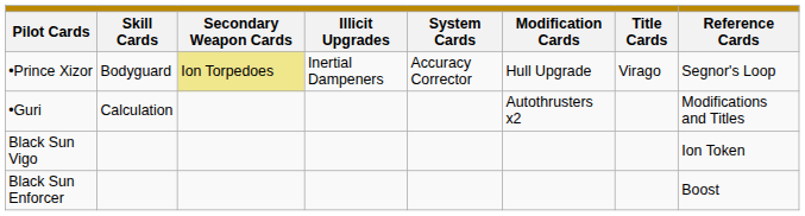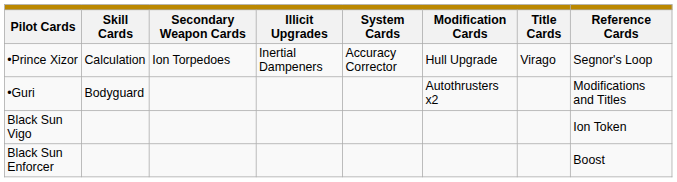•Prince Xizor | column 2: Bodyguard -> Calculation
•Prince Xizor | column 3: khaki background -> no background
•Guri | column 2: Calculation -> Bodyguard
